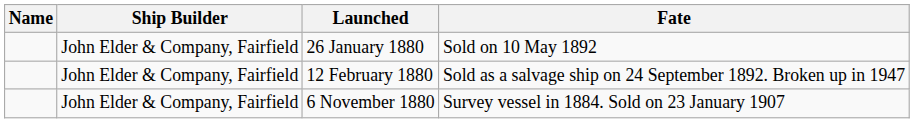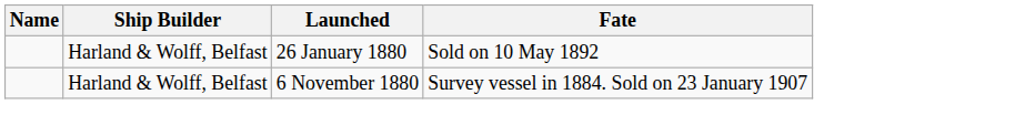26 January 1880 | Ship Builder: John Elder & Company, Fairfield -> Harland & Wolff, Belfast
- row: John Elder & Company, Fairfield | 12 February 1880 | Sold as a salvage ship on 24 September 1892. Broken up in 1947
6 November 1880 | Ship Builder: John Elder & Company, Fairfield -> Harland & Wolff, Belfast
